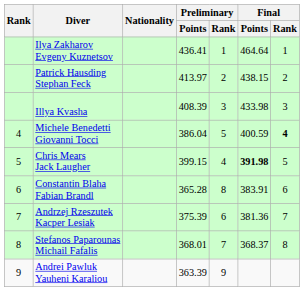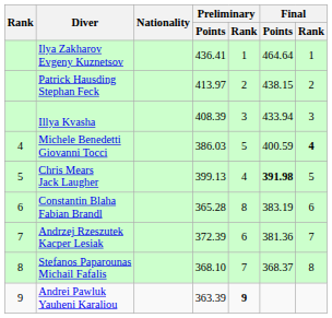Illya Kvasha | Final / Points: 433.98 -> 433.94
Michele Benedetti Giovanni Tocci | Preliminary / Points: 386.04 -> 386.03
Chris Mears Jack Laugher | Preliminary / Points: 399.15 -> 399.13
Constantin Blaha Fabian Brandl | Final / Points: 383.91 -> 383.19
Andrzej Rzeszutek Kacper Lesiak | Preliminary / Points: 375.39 -> 372.39
Stefanos Paparounas Michail Fafalis | Preliminary / Points: 368.01 -> 368.10
Andrei Pawluk Yauheni Karaliou | Preliminary / Rank: normal -> bold
